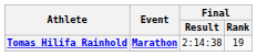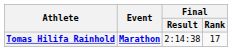Tomas Hilifa Rainhold | Final / Rank: 19 -> 17
